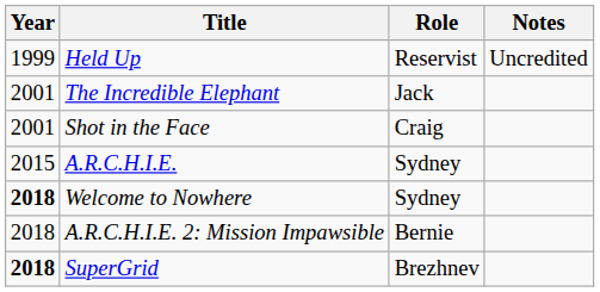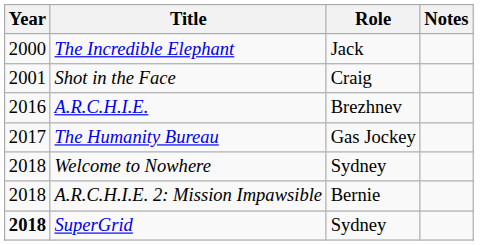- row: 1999 | Held Up | Reservist | Uncredited
The Incredible Elephant | Year: 2001 -> 2000
A.R.C.H.I.E. | Year: 2015 -> 2016
A.R.C.H.I.E. | Role: Sydney -> Brezhnev
+ row: 2017 | The Humanity Bureau | Gas Jockey
Welcome to Nowhere | Year: bold -> normal
SuperGrid | Role: Brezhnev -> Sydney
